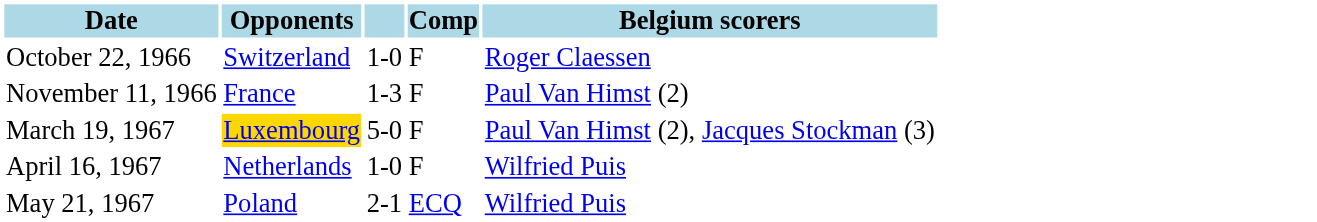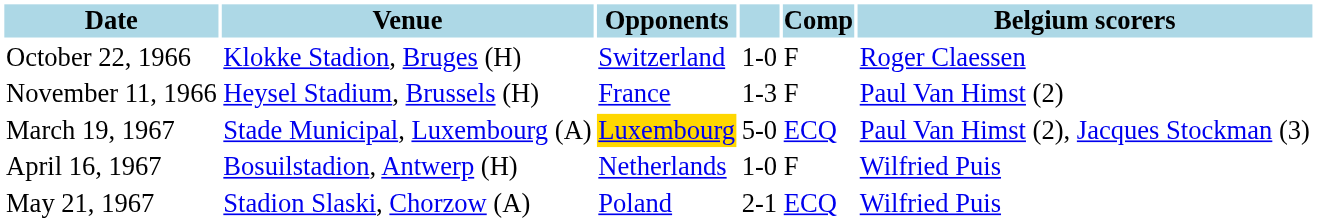+ column: Venue | Klokke Stadion, Bruges (H) | Heysel Stadium, Brussels (H) | Stade Municipal, Luxembourg (A) | Bosuilstadion, Antwerp (H) | Stadion Slaski, Chorzow (A)
March 19, 1967 | Comp: F -> ECQ
